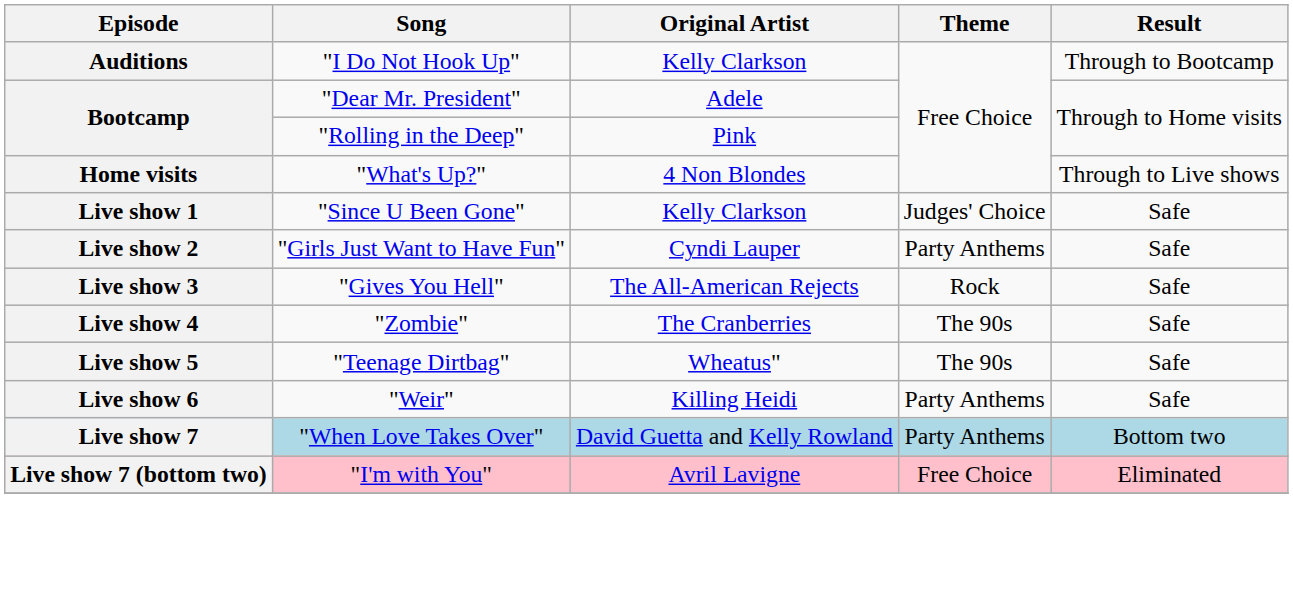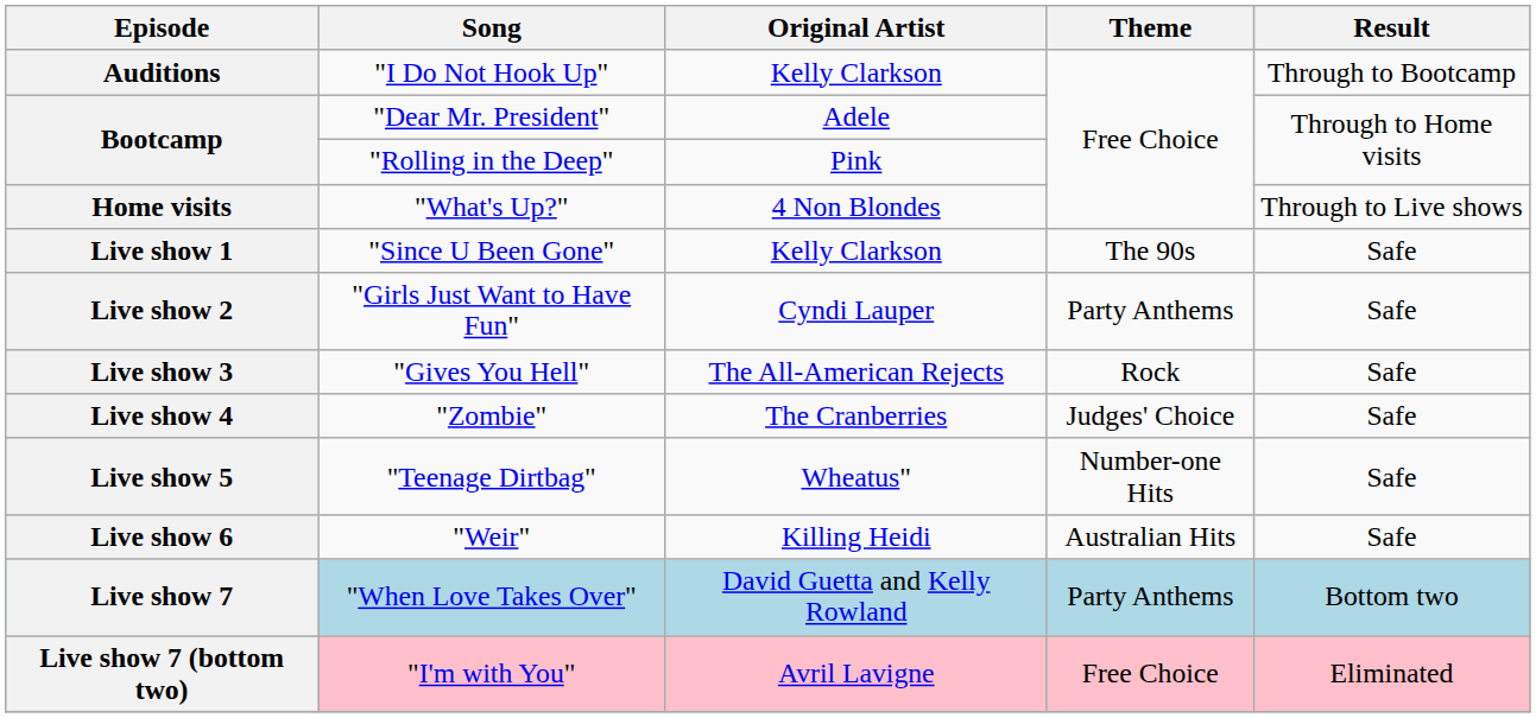Live show 1 | Theme: Judges' Choice -> The 90s
Live show 4 | Theme: The 90s -> Judges' Choice
Live show 5 | Theme: The 90s -> Number-one Hits
Live show 6 | Theme: Party Anthems -> Australian Hits
